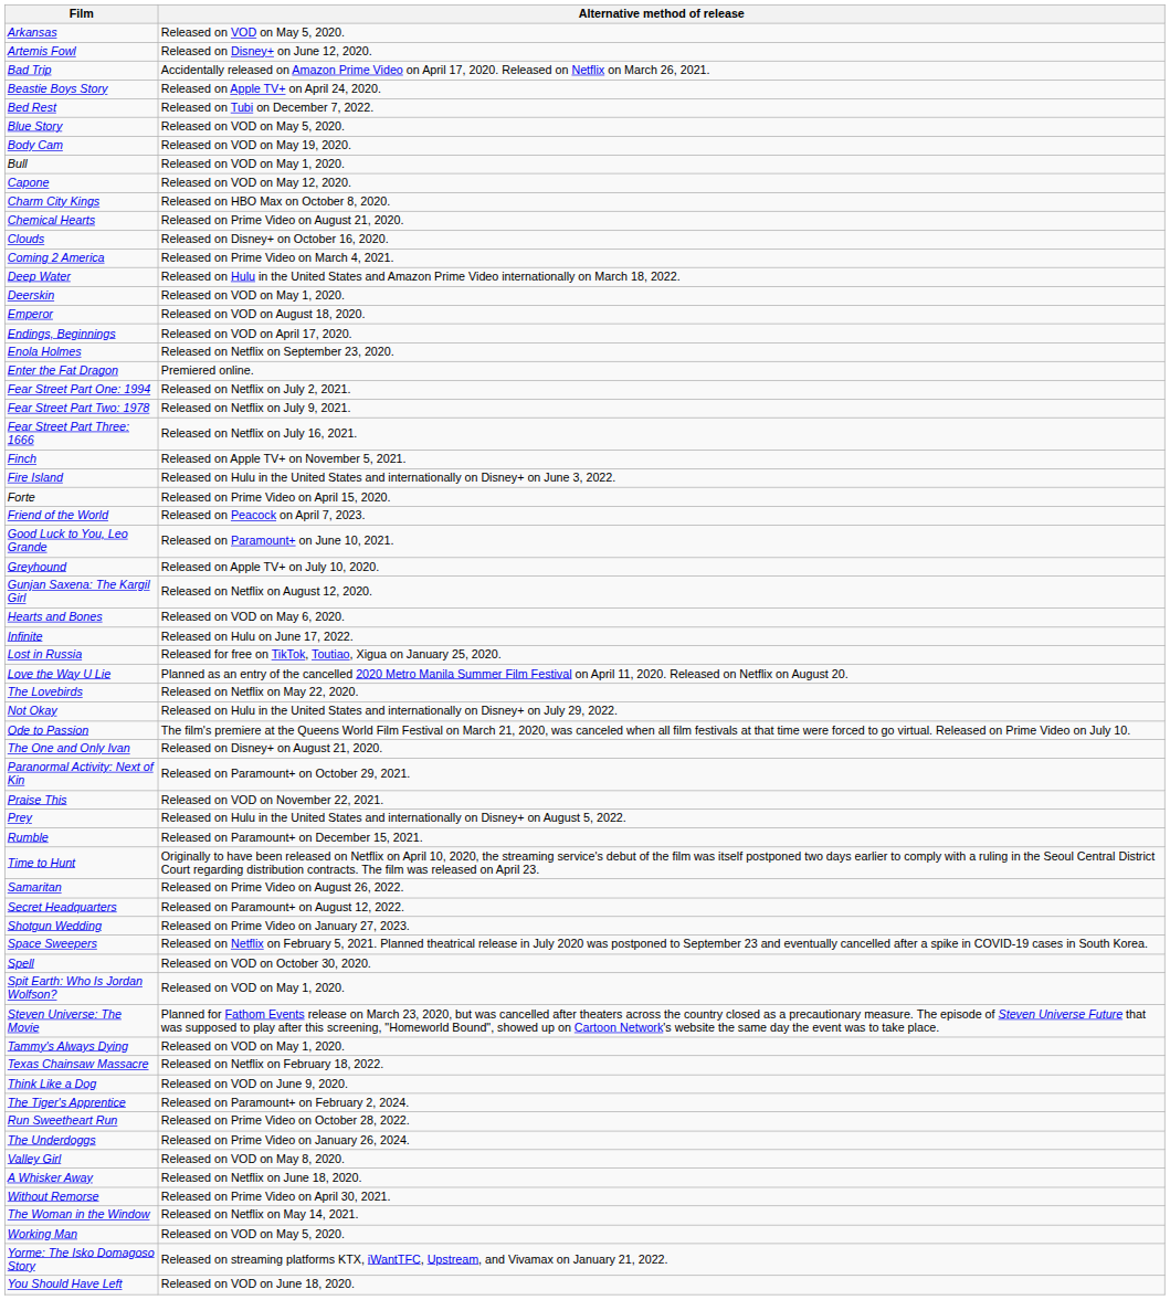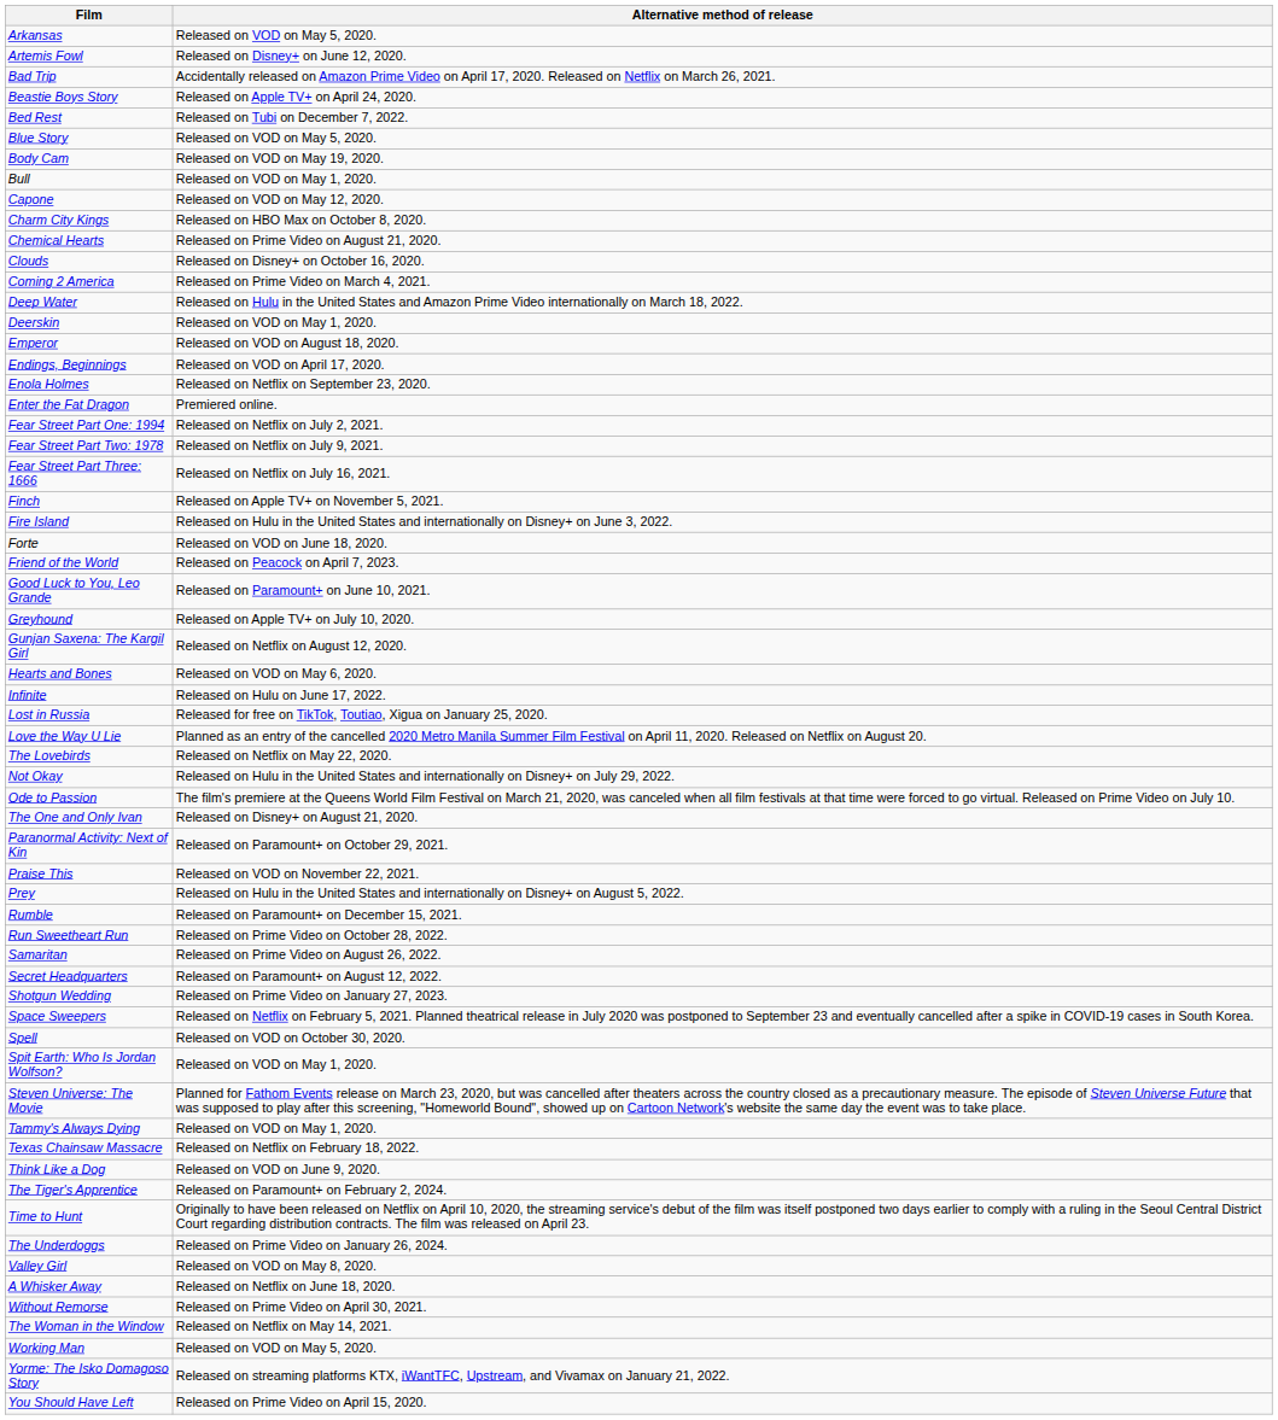Forte | Alternative method of release: Released on Prime Video on April 15, 2020. -> Released on VOD on June 18, 2020.
rows swapped: Run Sweetheart Run <-> Time to Hunt
You Should Have Left | Alternative method of release: Released on VOD on June 18, 2020. -> Released on Prime Video on April 15, 2020.
